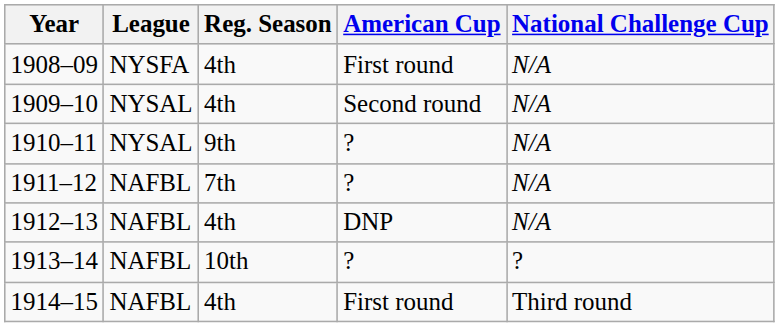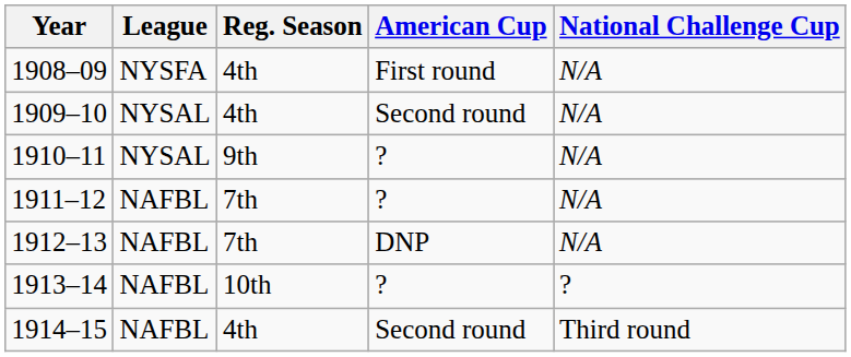1912–13 | Reg. Season: 4th -> 7th
1914–15 | American Cup: First round -> Second round
